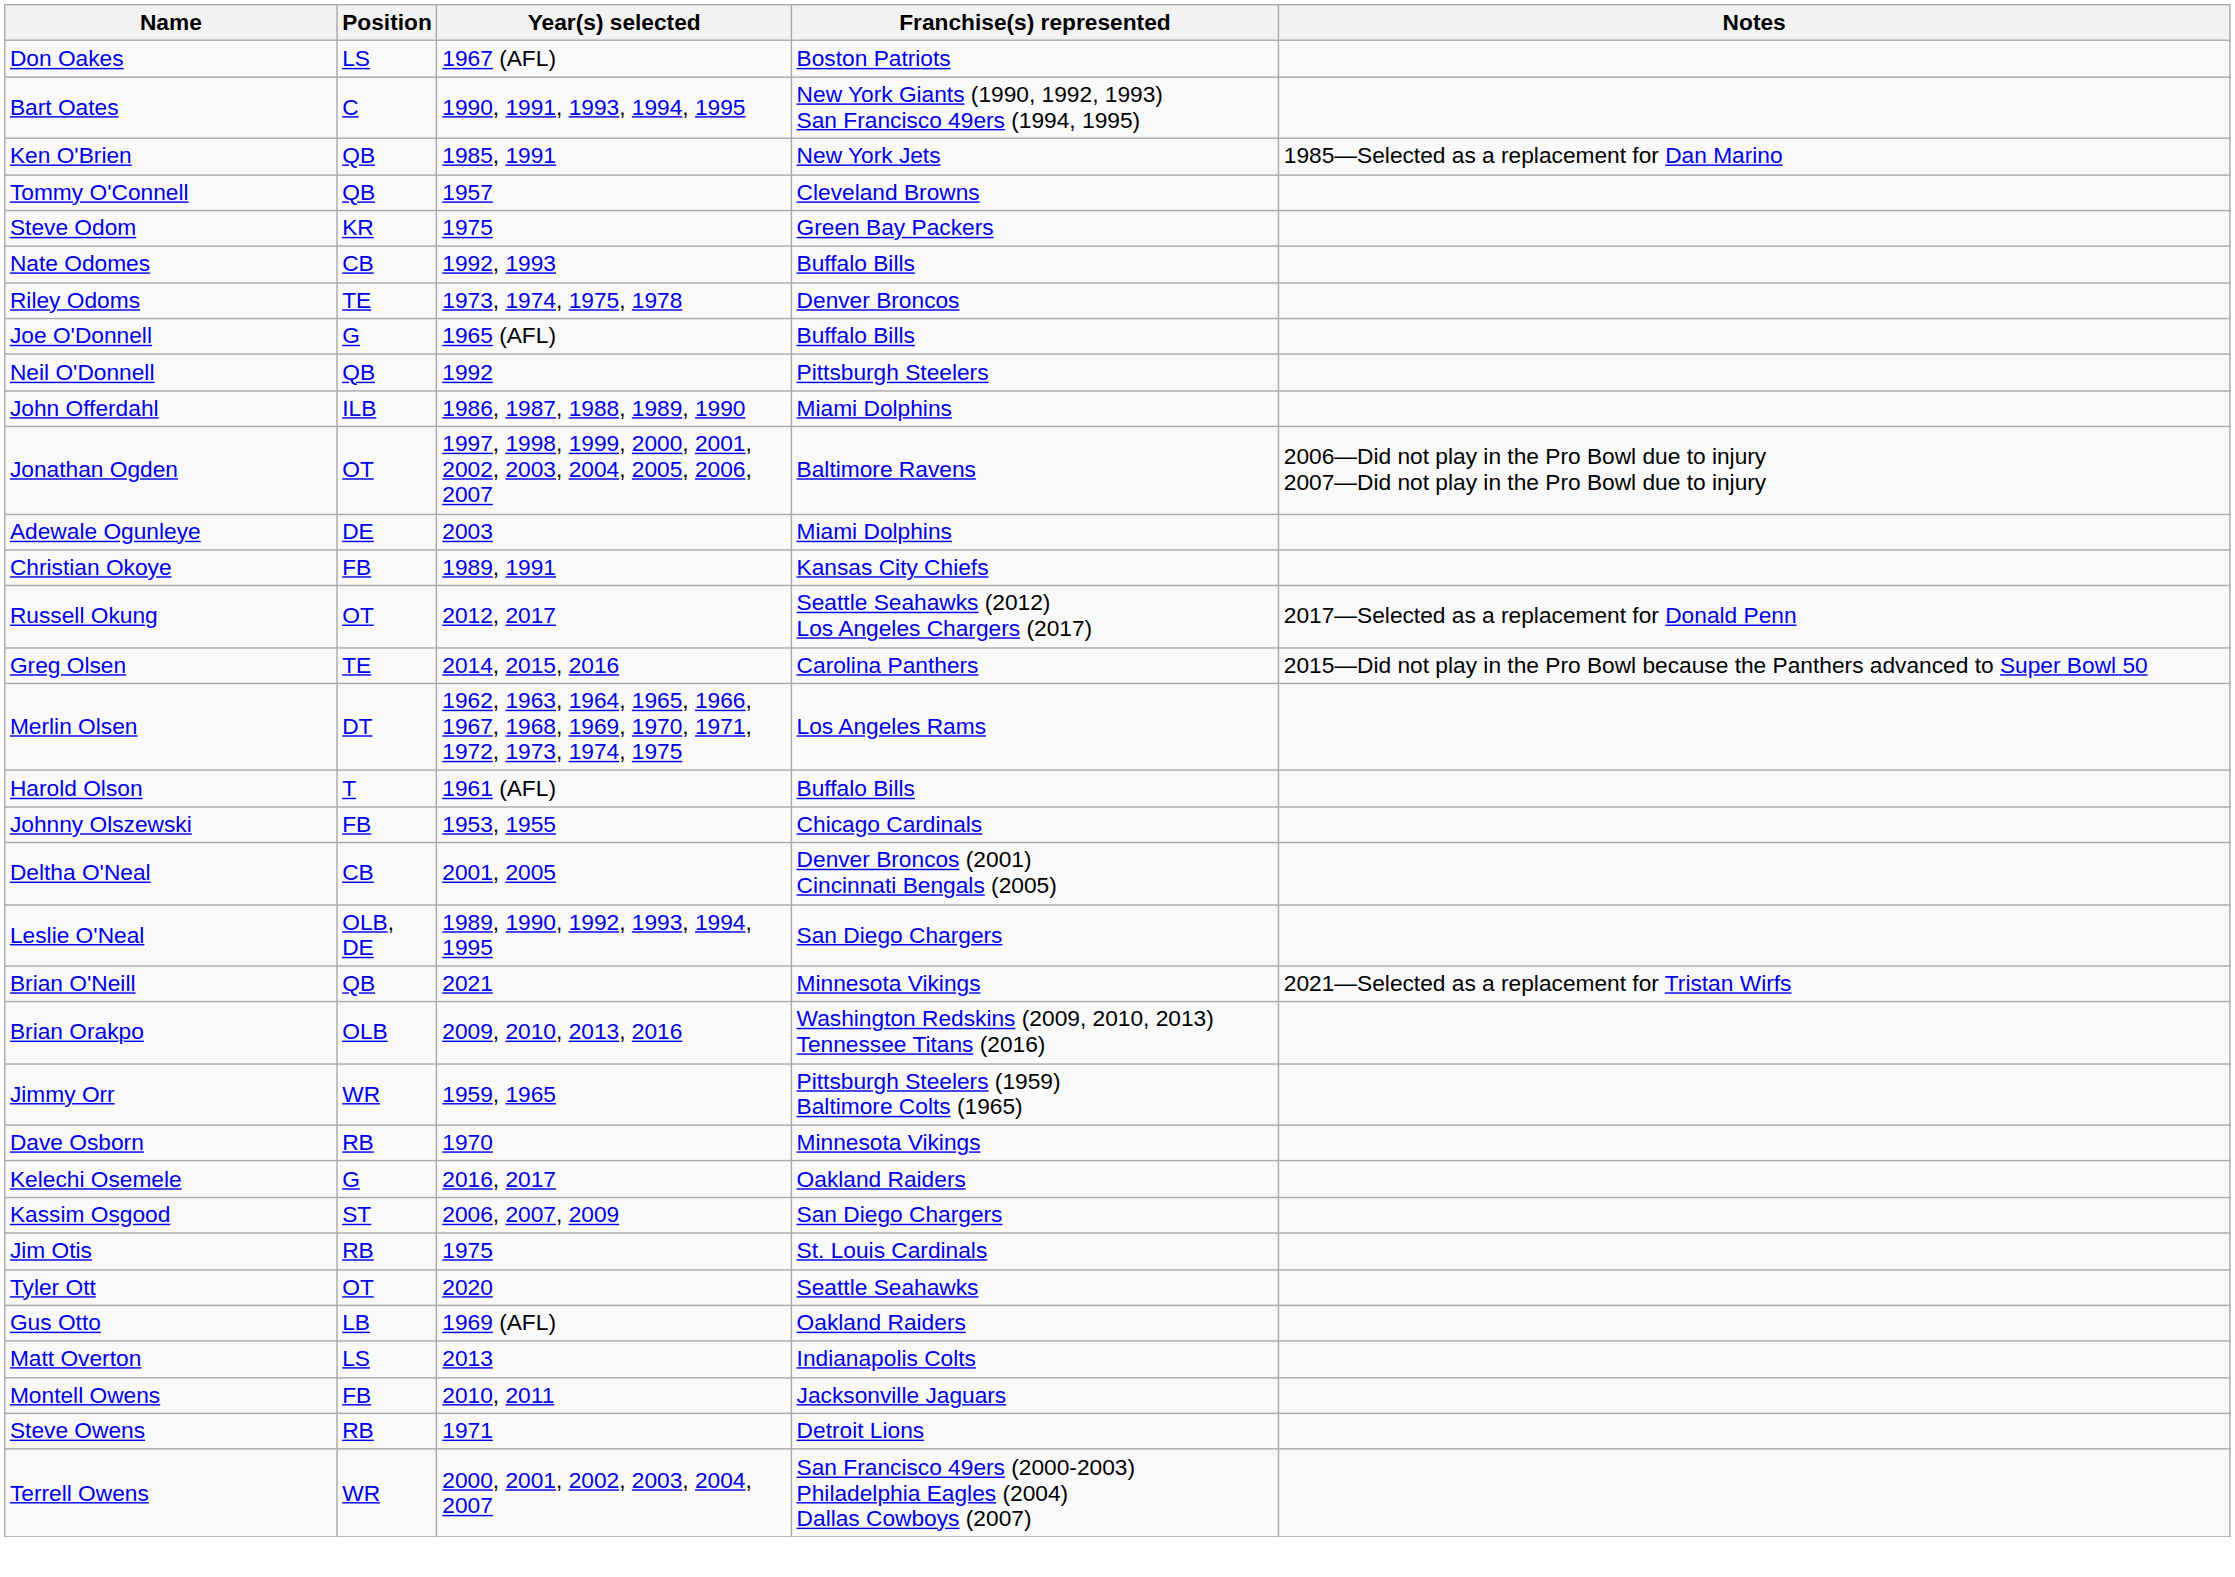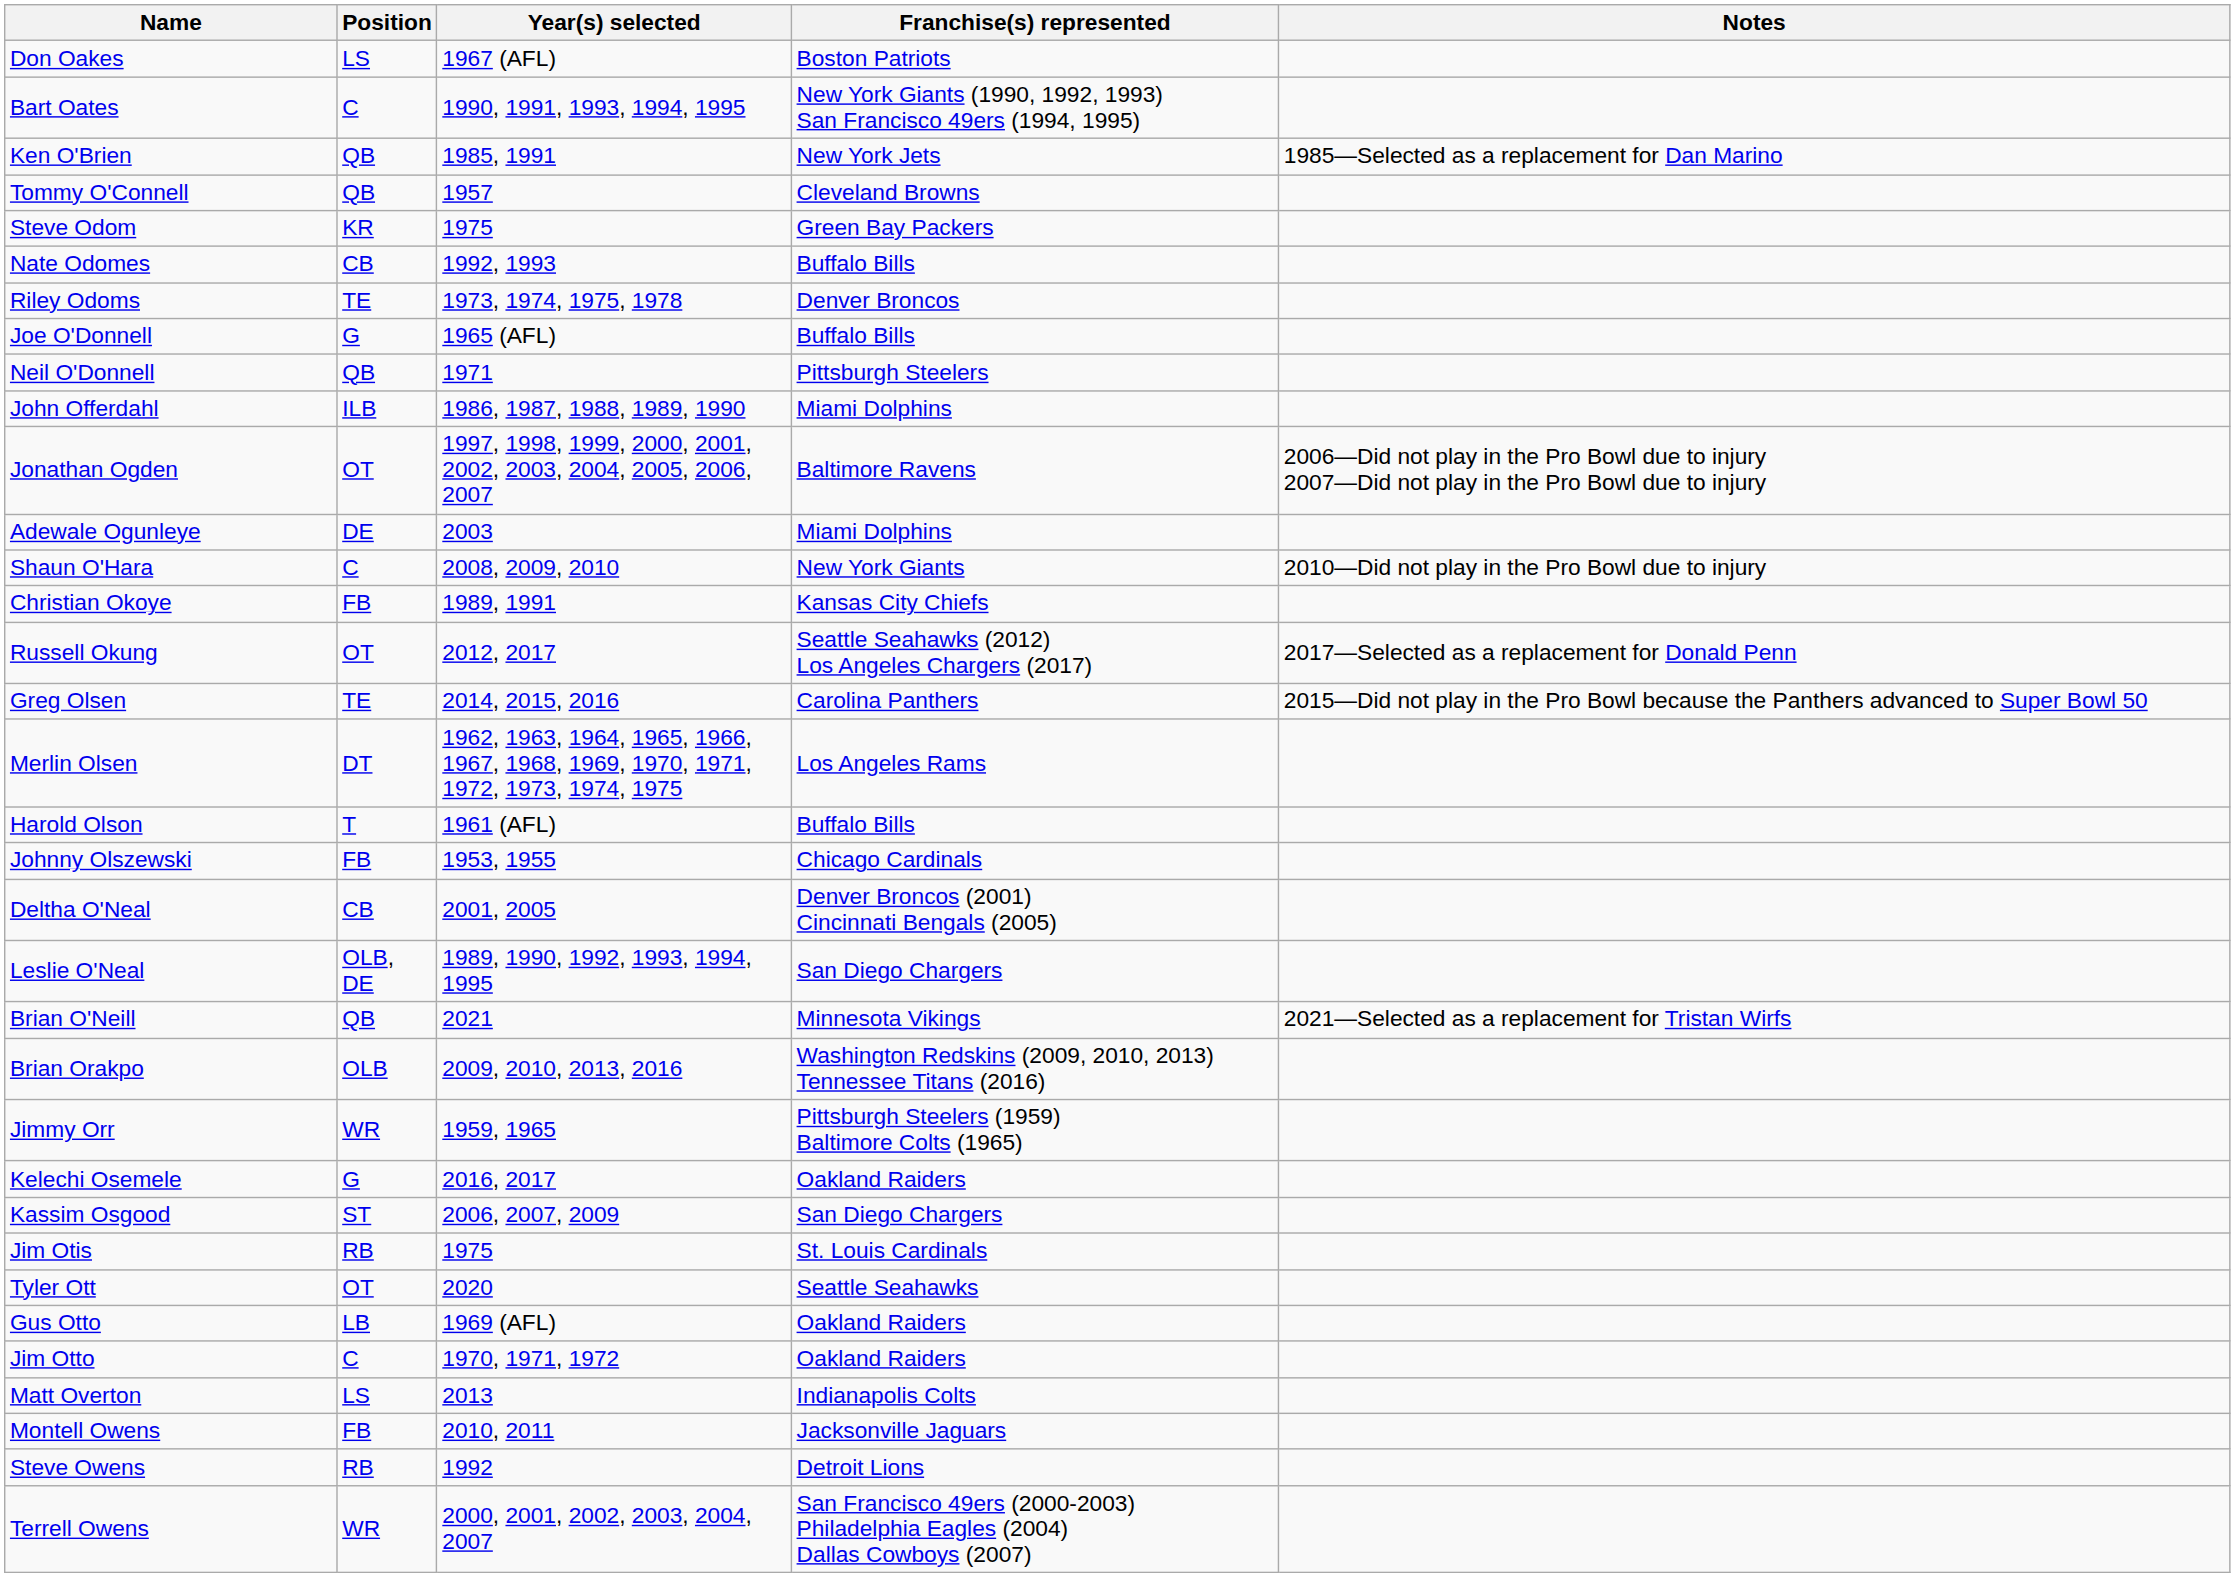Neil O'Donnell | Year(s) selected: 1992 -> 1971
+ row: Shaun O'Hara | C | 2008, 2009, 2010 | New York Giants | 2010—Did not play in the Pro Bowl due to injury
- row: Dave Osborn | RB | 1970 | Minnesota Vikings
+ row: Jim Otto | C | 1970, 1971, 1972 | Oakland Raiders
Steve Owens | Year(s) selected: 1971 -> 1992
